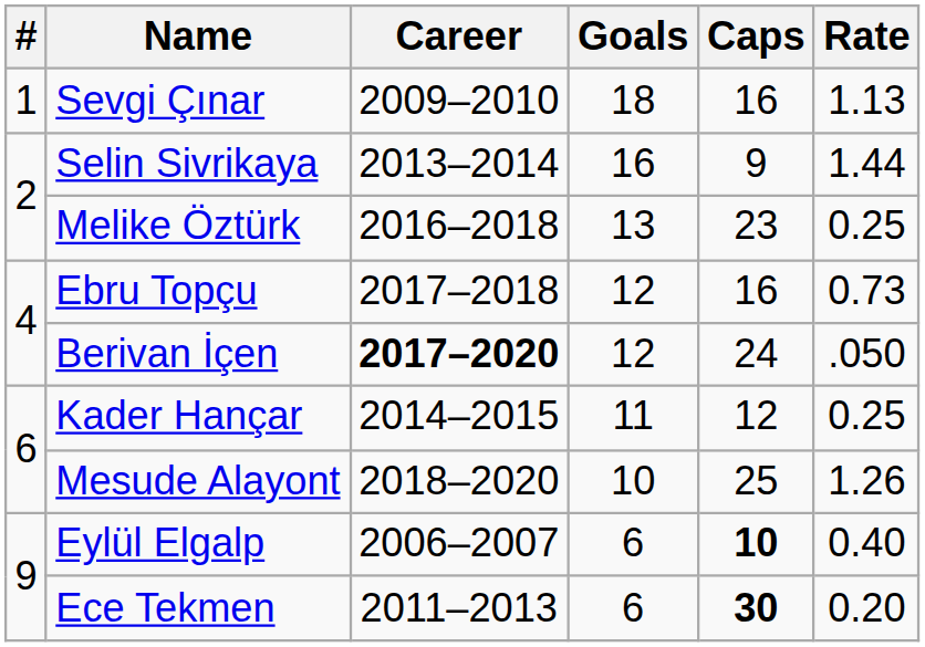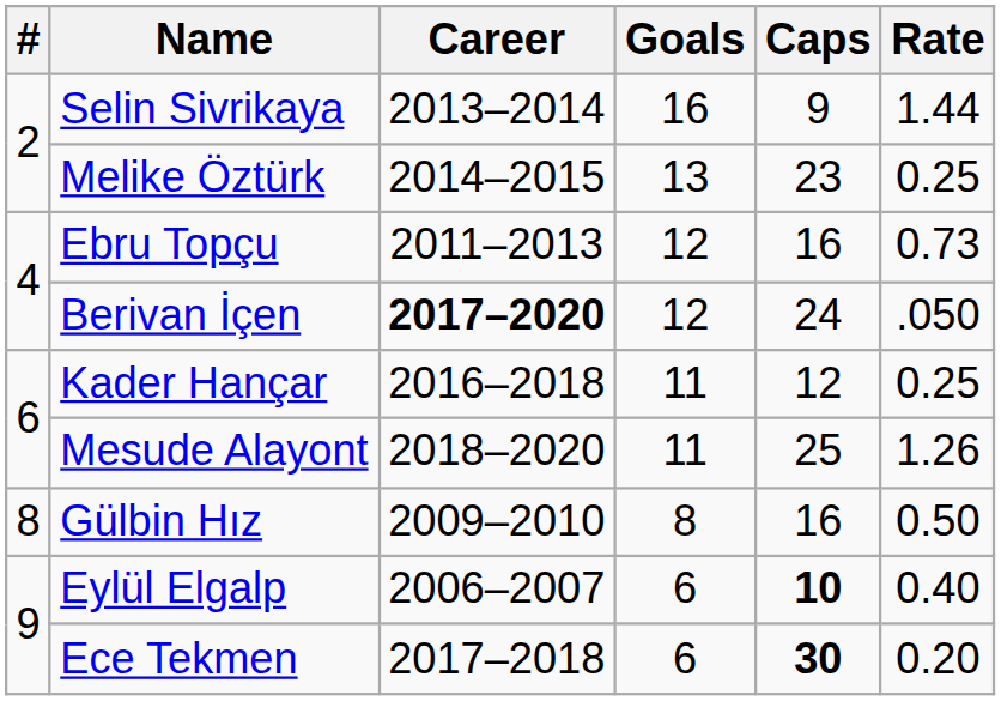- row: 1 | Sevgi Çınar | 2009–2010 | 18 | 16 | 1.13
Melike Öztürk | Career: 2016–2018 -> 2014–2015
Ebru Topçu | Career: 2017–2018 -> 2011–2013
Kader Hançar | Career: 2014–2015 -> 2016–2018
Mesude Alayont | Goals: 10 -> 11
+ row: 8 | Gülbin Hız | 2009–2010 | 8 | 16 | 0.50
Ece Tekmen | Career: 2011–2013 -> 2017–2018
